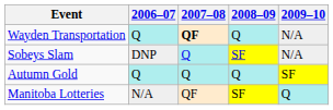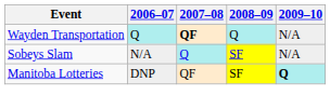Sobeys Slam | 2006–07: DNP -> N/A
- row: Autumn Gold | Q | Q | Q | SF
Manitoba Lotteries | 2006–07: N/A -> DNP
Manitoba Lotteries | 2009–10: normal -> bold
